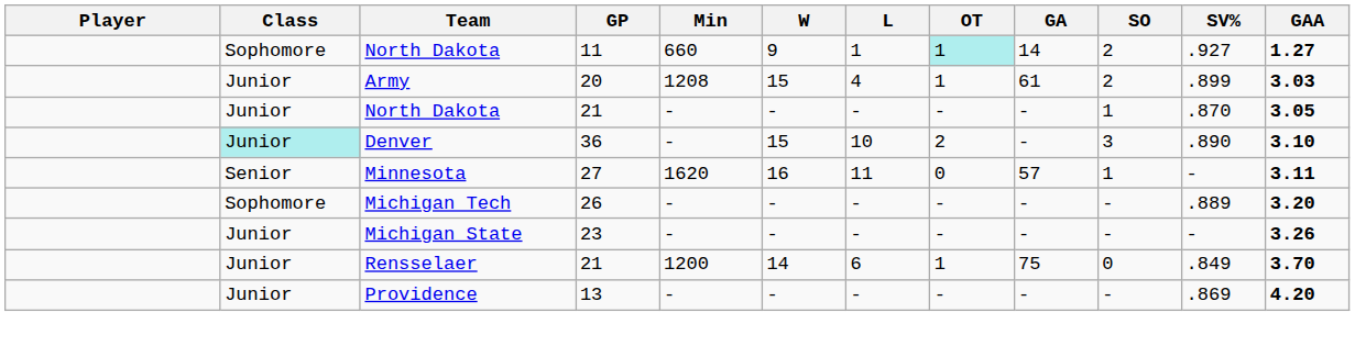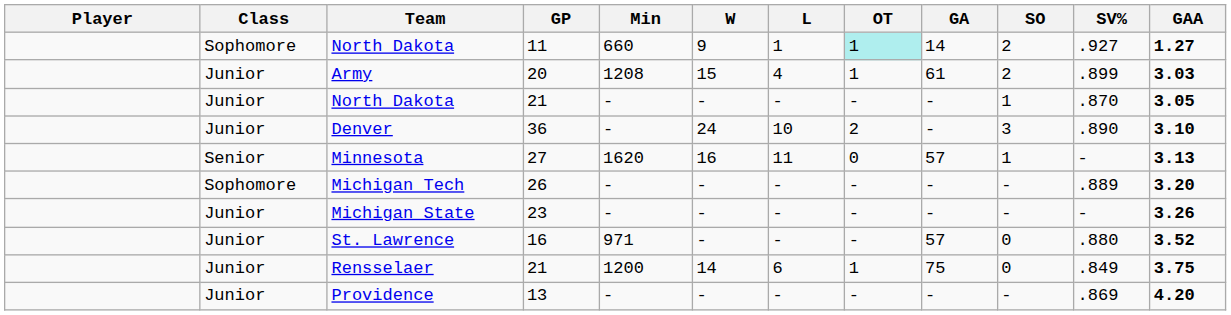Denver | Class: paleturquoise background -> no background
Denver | W: 15 -> 24
Minnesota | GAA: 3.11 -> 3.13
+ row: Junior | St. Lawrence | 16 | 971 | - | - | - | 57 | 0 | .880 | 3.52
Rensselaer | GAA: 3.70 -> 3.75
